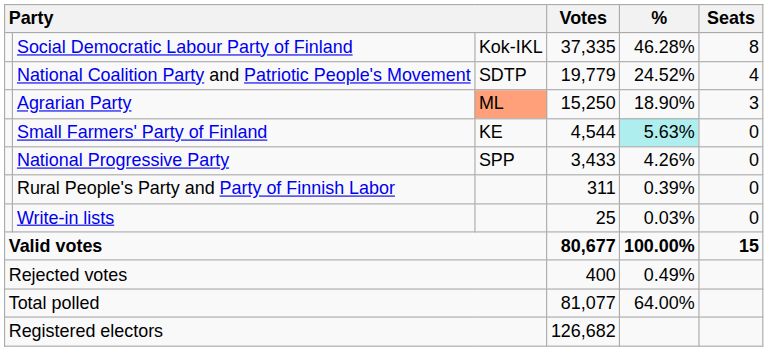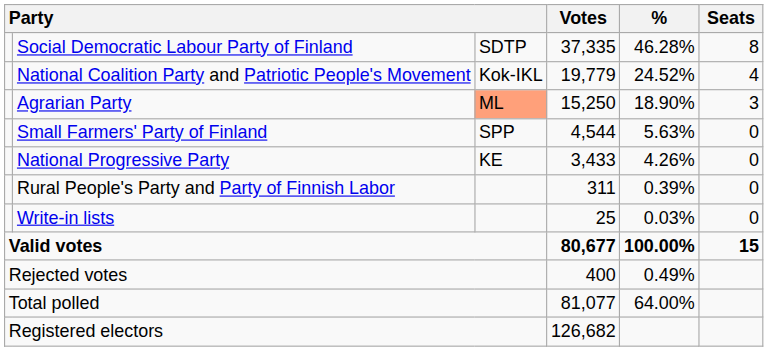Social Democratic Labour Party of Finland | column 3: Kok-IKL -> SDTP
National Coalition Party and Patriotic People's Movement | column 3: SDTP -> Kok-IKL
Small Farmers' Party of Finland | column 3: KE -> SPP
Small Farmers' Party of Finland | %: paleturquoise background -> no background
National Progressive Party | column 3: SPP -> KE
